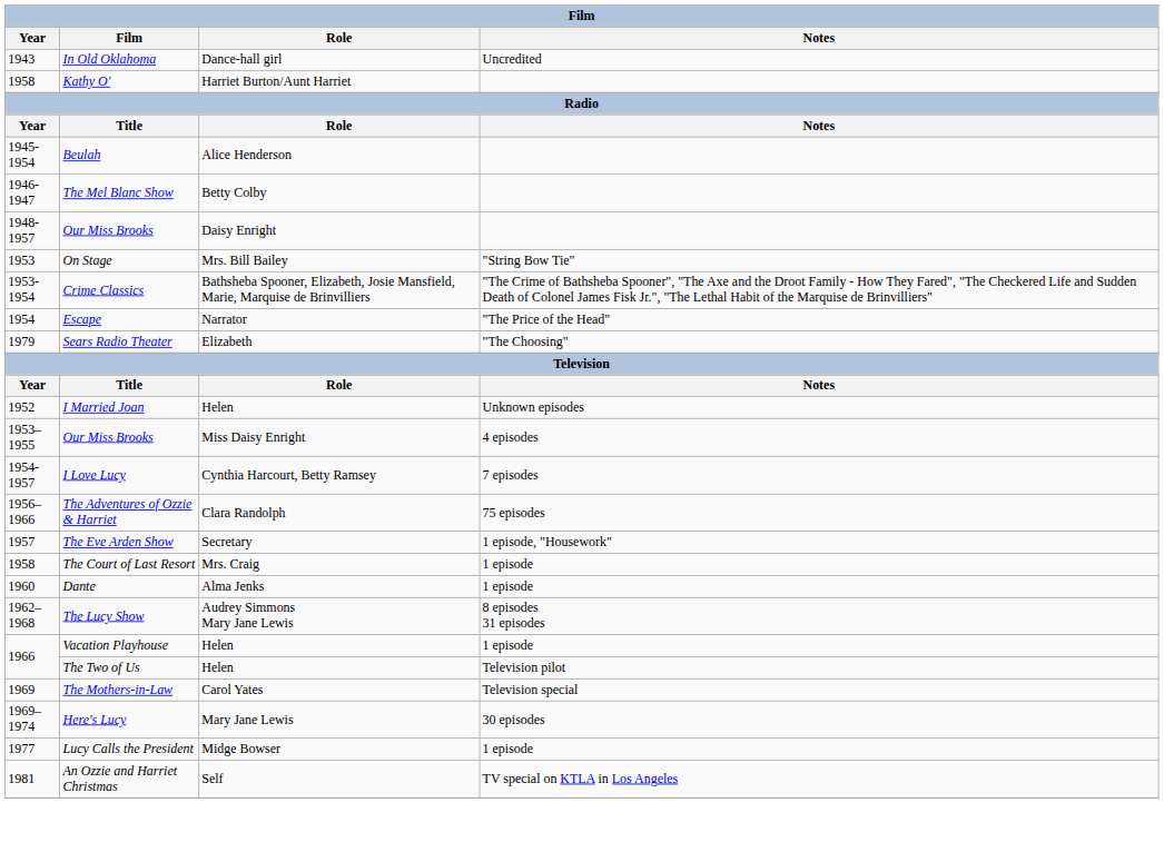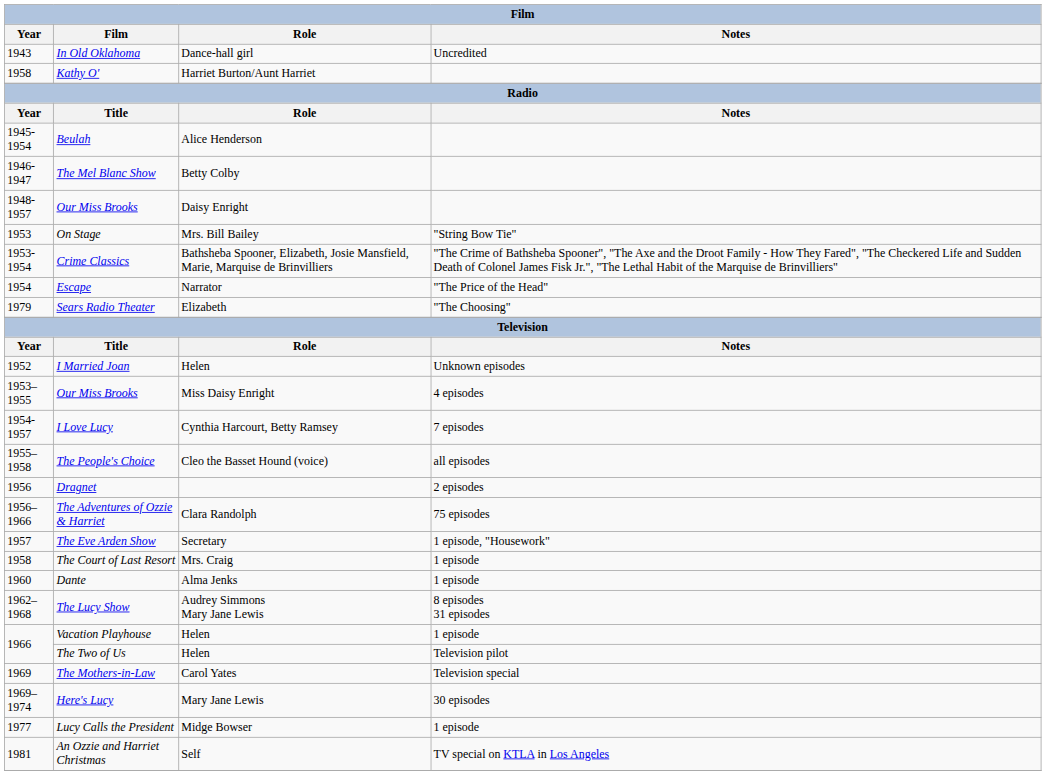+ row: 1955–1958 | The People's Choice | Cleo the Basset Hound (voice) | all episodes
+ row: 1956 | Dragnet | 2 episodes
